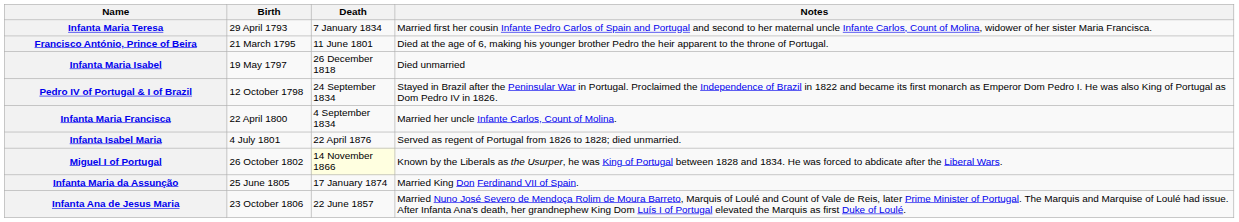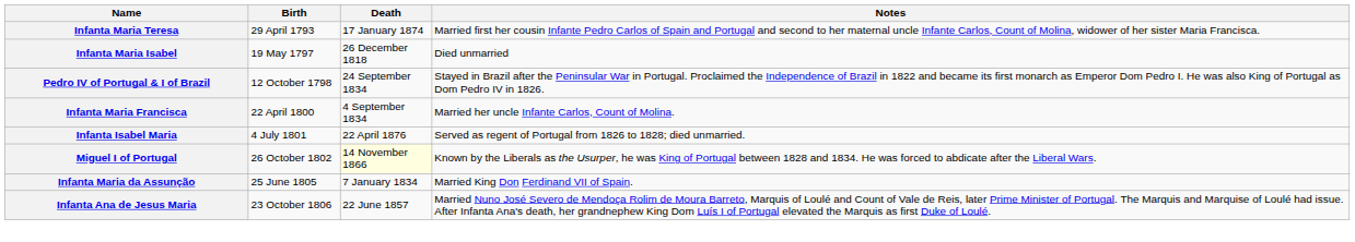Infanta Maria Teresa | Death: 7 January 1834 -> 17 January 1874
- row: Francisco António, Prince of Beira | 21 March 1795 | 11 June 1801 | Died at the age of 6, making his younger brother Pedro the heir apparent to the throne of Portugal.
Infanta Maria da Assunção | Death: 17 January 1874 -> 7 January 1834
